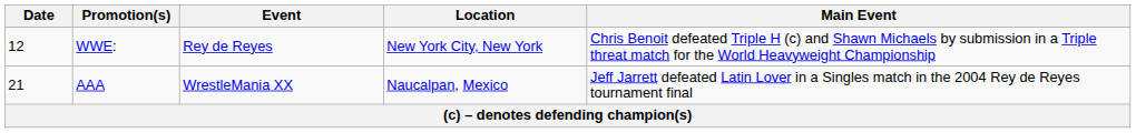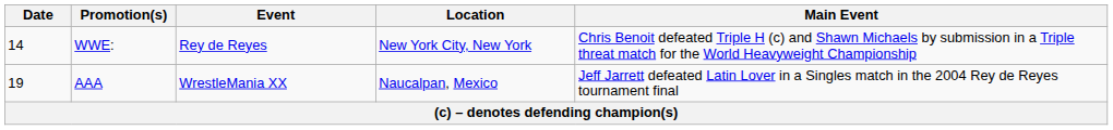WWE: | Date: 12 -> 14
AAA | Date: 21 -> 19
